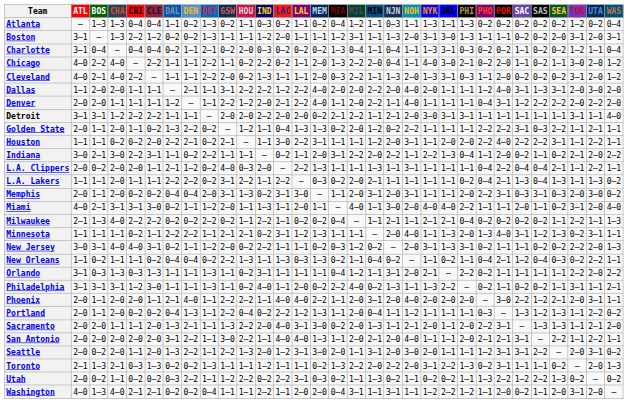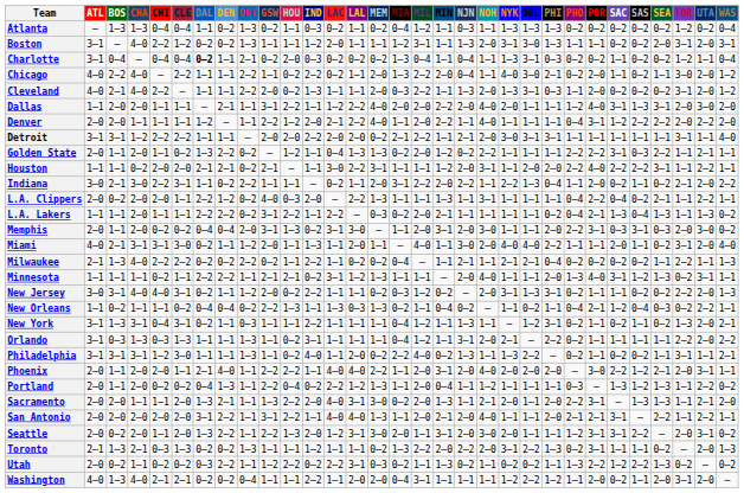Atlanta | ORL: 1–1 -> 1–3
Boston | CHA: 1–3 -> 4–0
Charlotte | DAL: normal -> bold
Dallas | IND: 2–2 -> 1–1
Houston | CHI: 0–2 -> 2–0
Houston | DAL: 2–2 -> 2–1
L.A. Clippers | DAL: 2–1 -> 2–2
L.A. Clippers | SAS: 0–4 -> 0–2
Memphis | NOH: 3–1 -> 3–0
Minnesota | ORL: 1–3 -> 1–1
+ row: New York | 3–1 | 1–3 | 3–1 | 0–4 | 3–1 | 0–2 | 1–1 | 0–3 | 1–1 | 1–1 | 2–2 | 1–1 | 1–1 | 1–1 | 0–4 | 1–2 | 1–1 | 1–3 | 1–1 | — | 1–2 | 3–1 | 0–2 | 1–1 | 0–2 | 1–1 | 0–2 | 1–3 | 2–0 | 2–1
San Antonio | GSW: 3–0 -> 3–1
Washington | NJN: 3–1 -> 1–1
